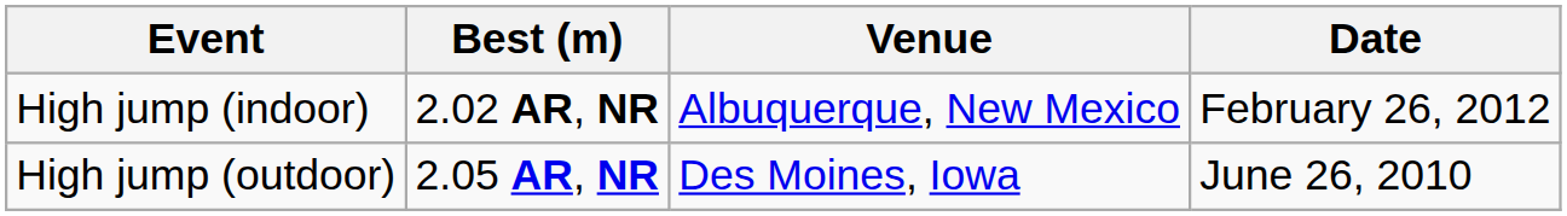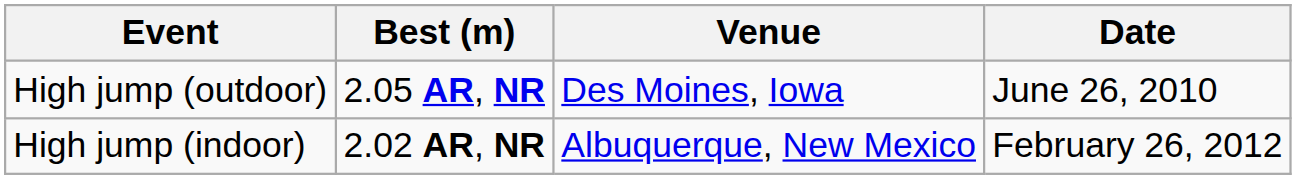rows swapped: High jump (outdoor) <-> High jump (indoor)
